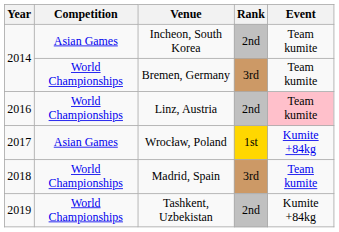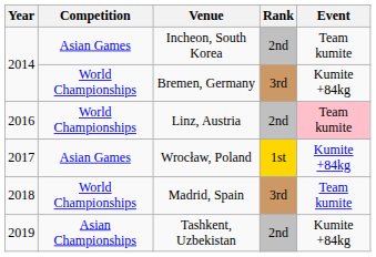Bremen, Germany | Event: Team kumite -> Kumite +84kg
Tashkent, Uzbekistan | Competition: World Championships -> Asian Championships
